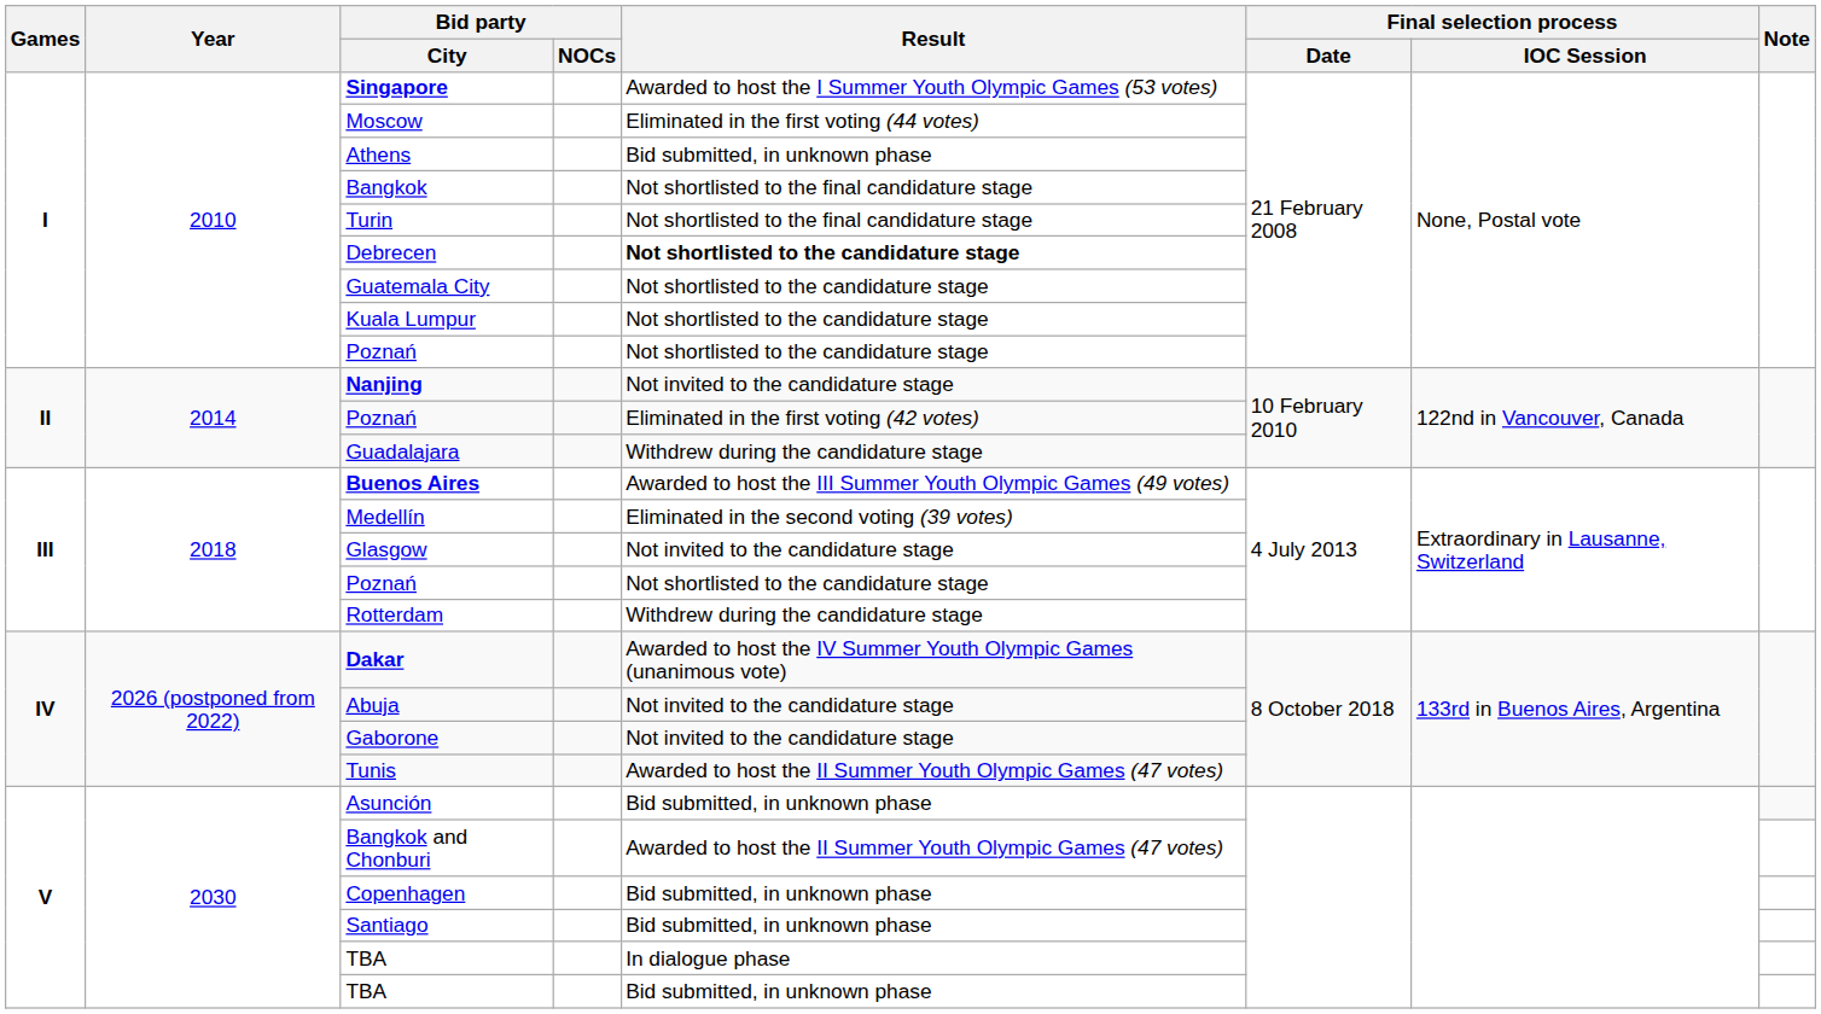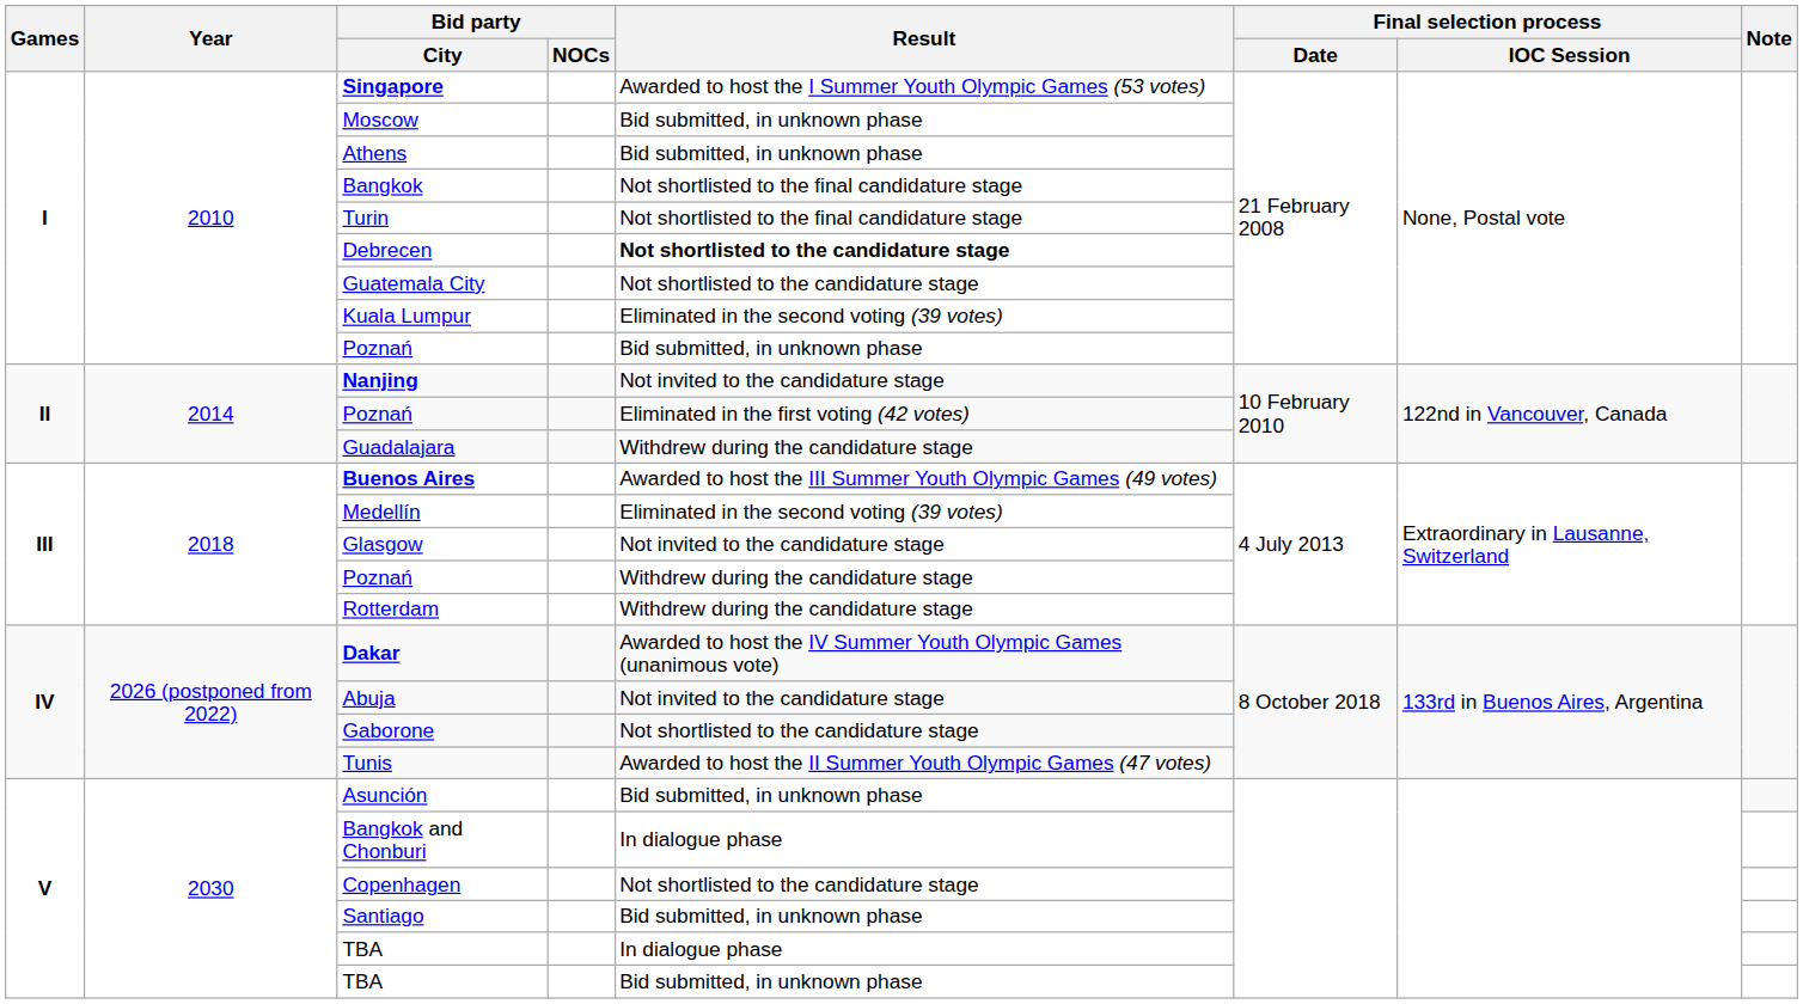Moscow | Result: Eliminated in the first voting (44 votes) -> Bid submitted, in unknown phase
Kuala Lumpur | Result: Not shortlisted to the candidature stage -> Eliminated in the second voting (39 votes)
I / Poznań | Result: Not shortlisted to the candidature stage -> Bid submitted, in unknown phase
III / Poznań | Result: Not shortlisted to the candidature stage -> Withdrew during the candidature stage
Gaborone | Result: Not invited to the candidature stage -> Not shortlisted to the candidature stage
Bangkok and Chonburi | Result: Awarded to host the II Summer Youth Olympic Games (47 votes) -> In dialogue phase
Copenhagen | Result: Bid submitted, in unknown phase -> Not shortlisted to the candidature stage
